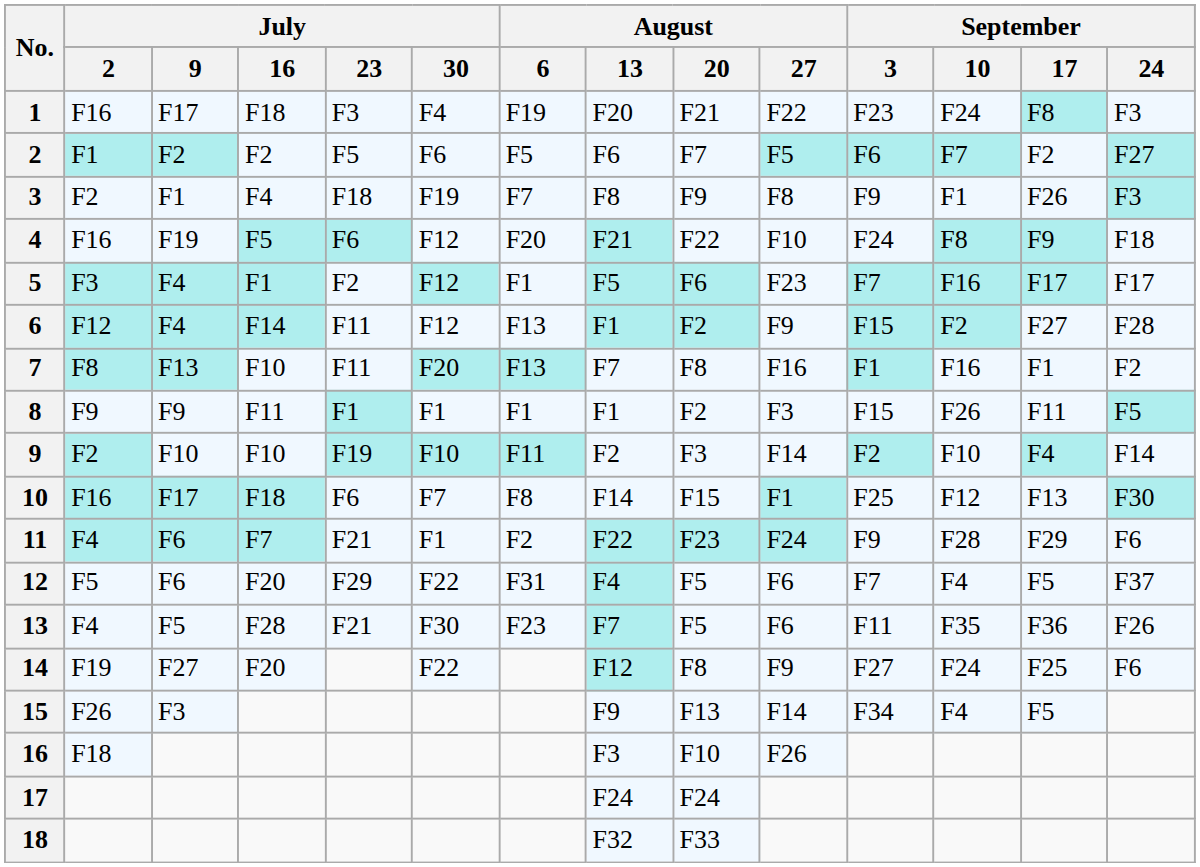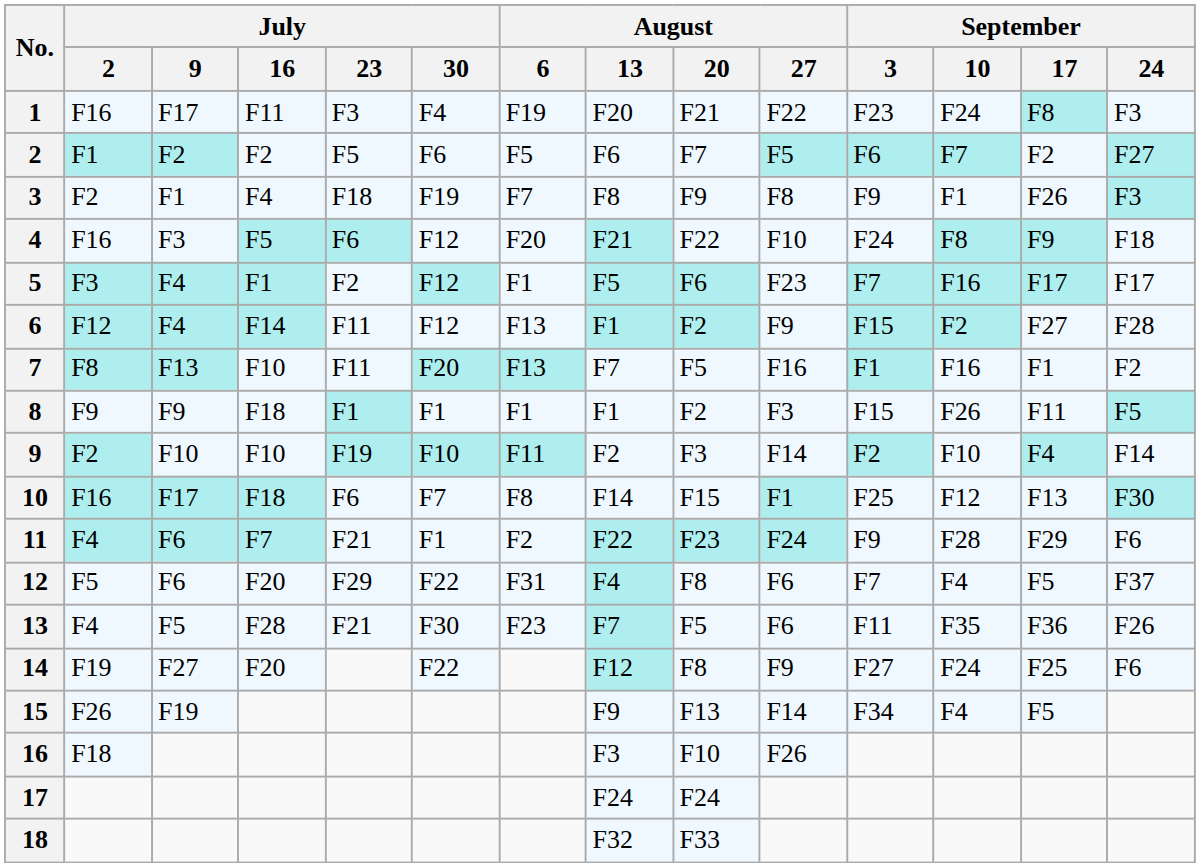1 | July / 16: F18 -> F11
4 | July / 9: F19 -> F3
7 | August / 20: F8 -> F5
8 | July / 16: F11 -> F18
12 | August / 20: F5 -> F8
15 | July / 9: F3 -> F19
